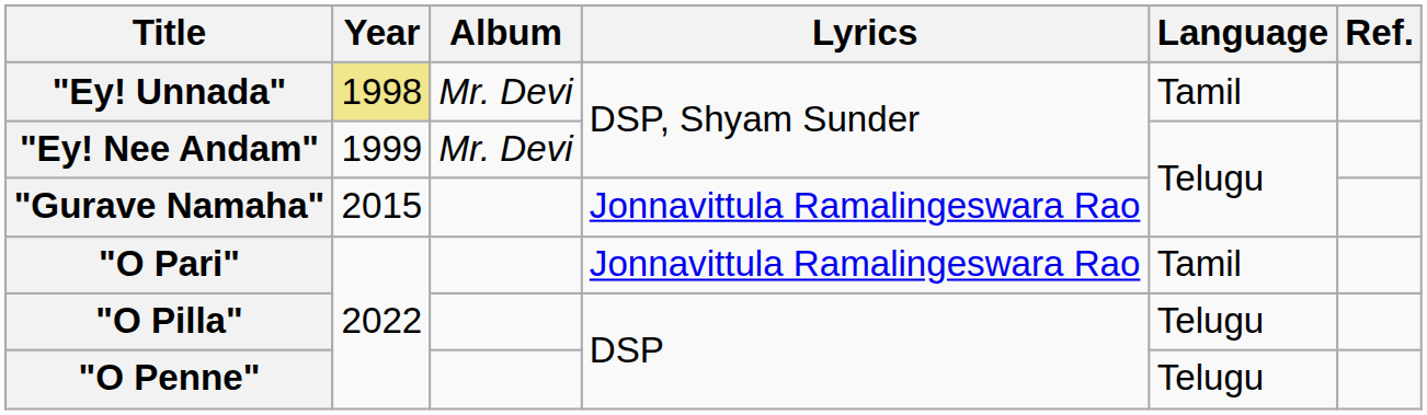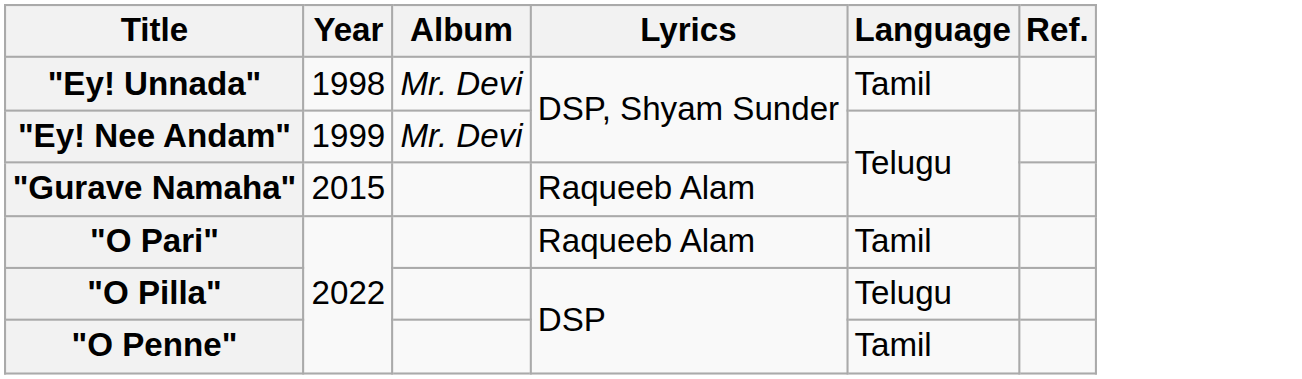"Ey! Unnada" | Year: khaki background -> no background
"Gurave Namaha" | Lyrics: Jonnavittula Ramalingeswara Rao -> Raqueeb Alam
"O Pari" | Lyrics: Jonnavittula Ramalingeswara Rao -> Raqueeb Alam
"O Penne" | Language: Telugu -> Tamil
